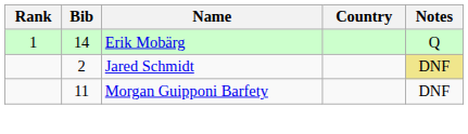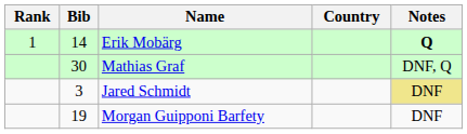Erik Mobärg | Notes: normal -> bold
+ row: 30 | Mathias Graf | DNF, Q
Jared Schmidt | Bib: 2 -> 3
Morgan Guipponi Barfety | Bib: 11 -> 19
